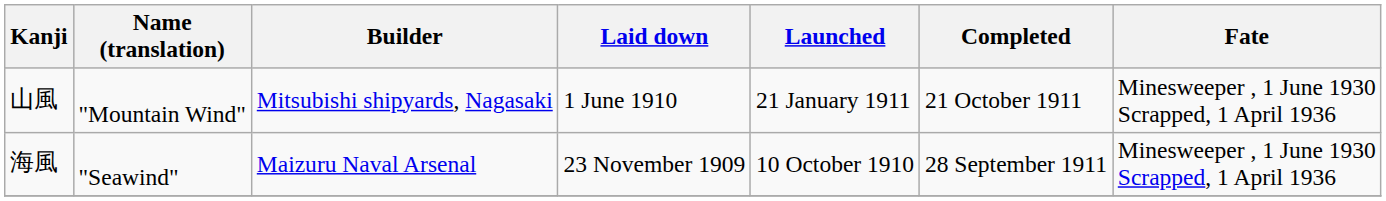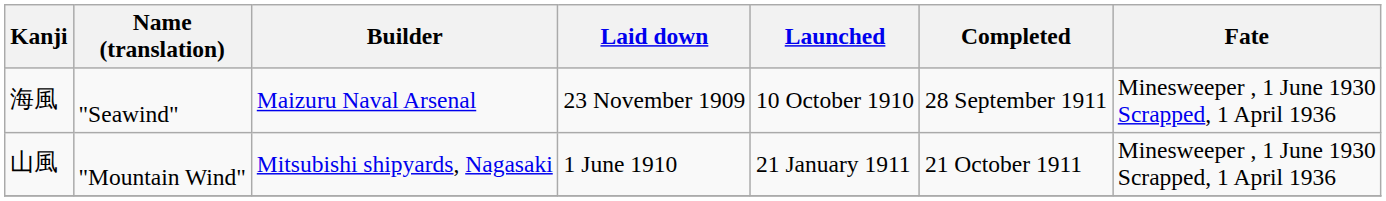rows swapped: 海風 <-> 山風
